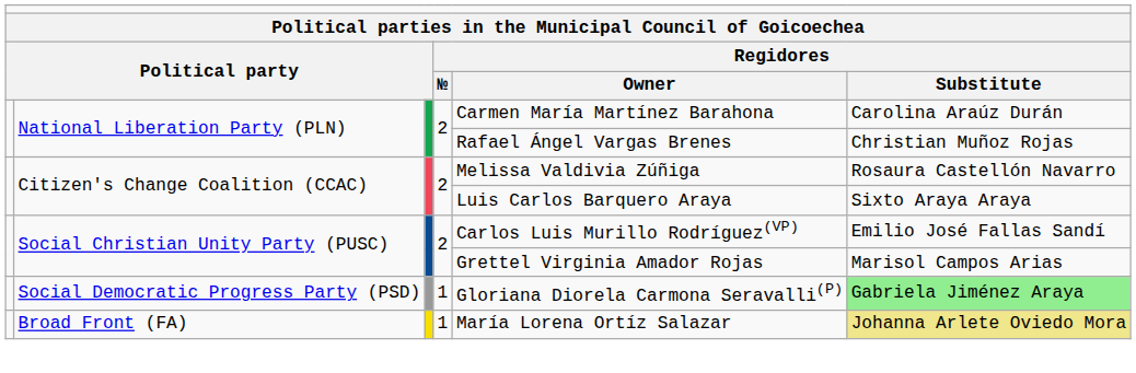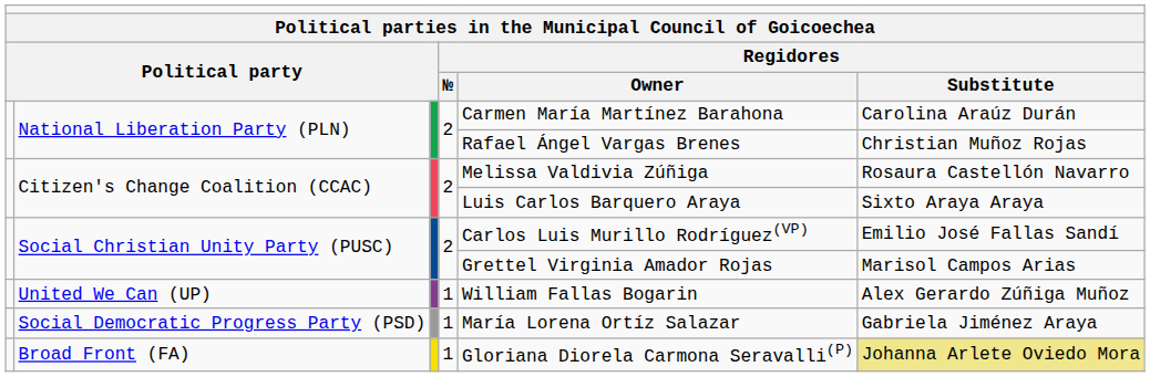+ row: United We Can (UP) | 1 | William Fallas Bogarin | Alex Gerardo Zúñiga Muñoz
Social Democratic Progress Party (PSD) | column 5: Gloriana Diorela Carmona Seravalli(P) -> María Lorena Ortíz Salazar
Social Democratic Progress Party (PSD) | column 6: lightgreen background -> no background
Broad Front (FA) | column 5: María Lorena Ortíz Salazar -> Gloriana Diorela Carmona Seravalli(P)
